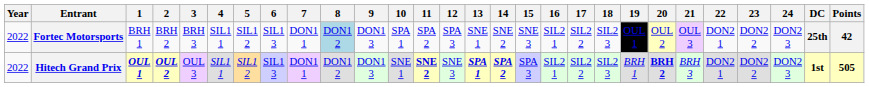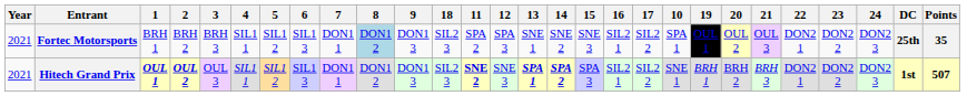columns swapped: 10 <-> 18
Fortec Motorsports | Year: 2022 -> 2021
Fortec Motorsports | Points: 42 -> 35
Hitech Grand Prix | Year: 2022 -> 2021
Hitech Grand Prix | 20: bold -> normal
Hitech Grand Prix | Points: 505 -> 507
